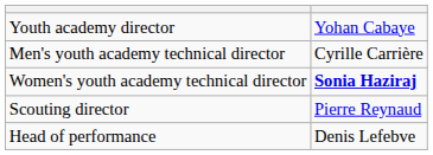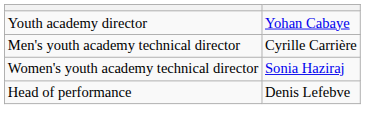Women's youth academy technical director | column 2: bold -> normal
- row: Scouting director | Pierre Reynaud
